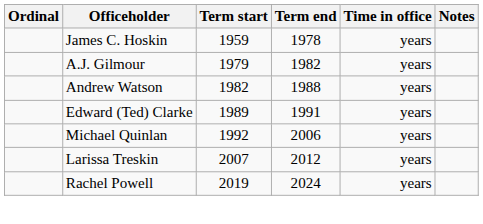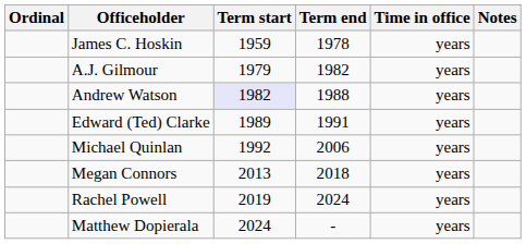Andrew Watson | Term start: no background -> lavender background
- row: Larissa Treskin | 2007 | 2012 | years
+ row: Megan Connors | 2013 | 2018 | years
+ row: Matthew Dopierala | 2024 | - | years
